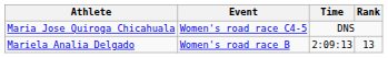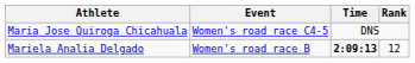Mariela Analia Delgado | Time: normal -> bold
Mariela Analia Delgado | Rank: 13 -> 12
